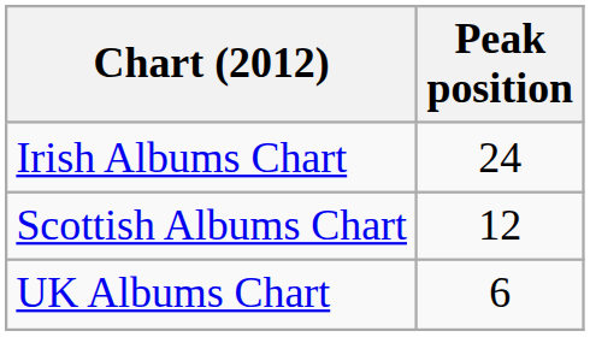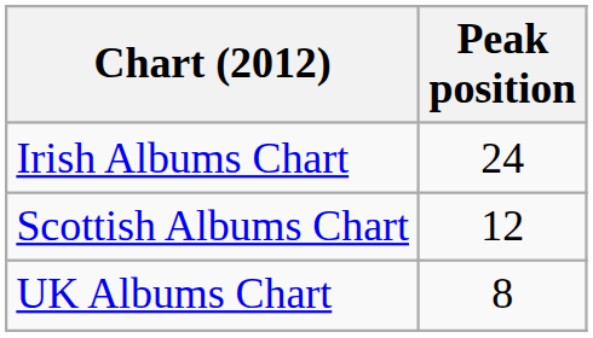UK Albums Chart | Peak position: 6 -> 8
